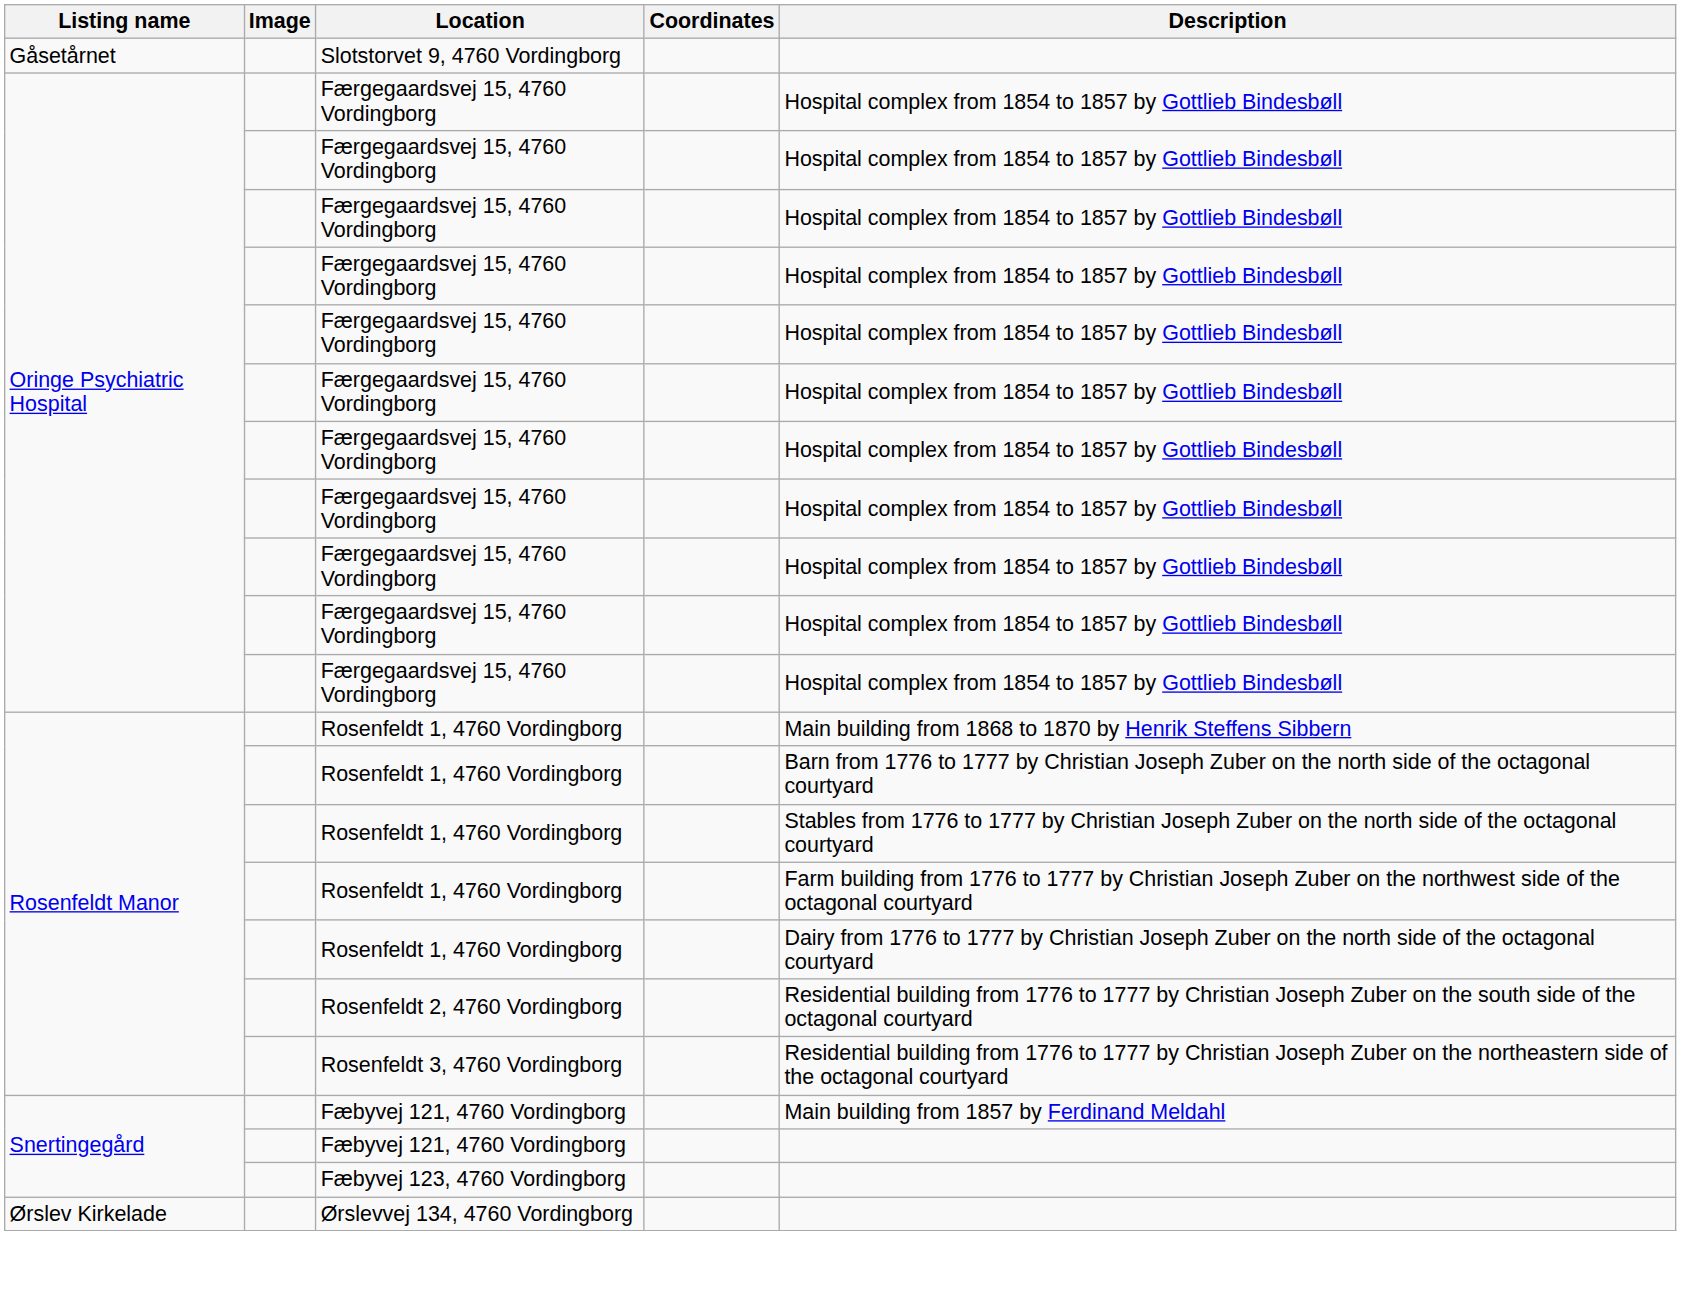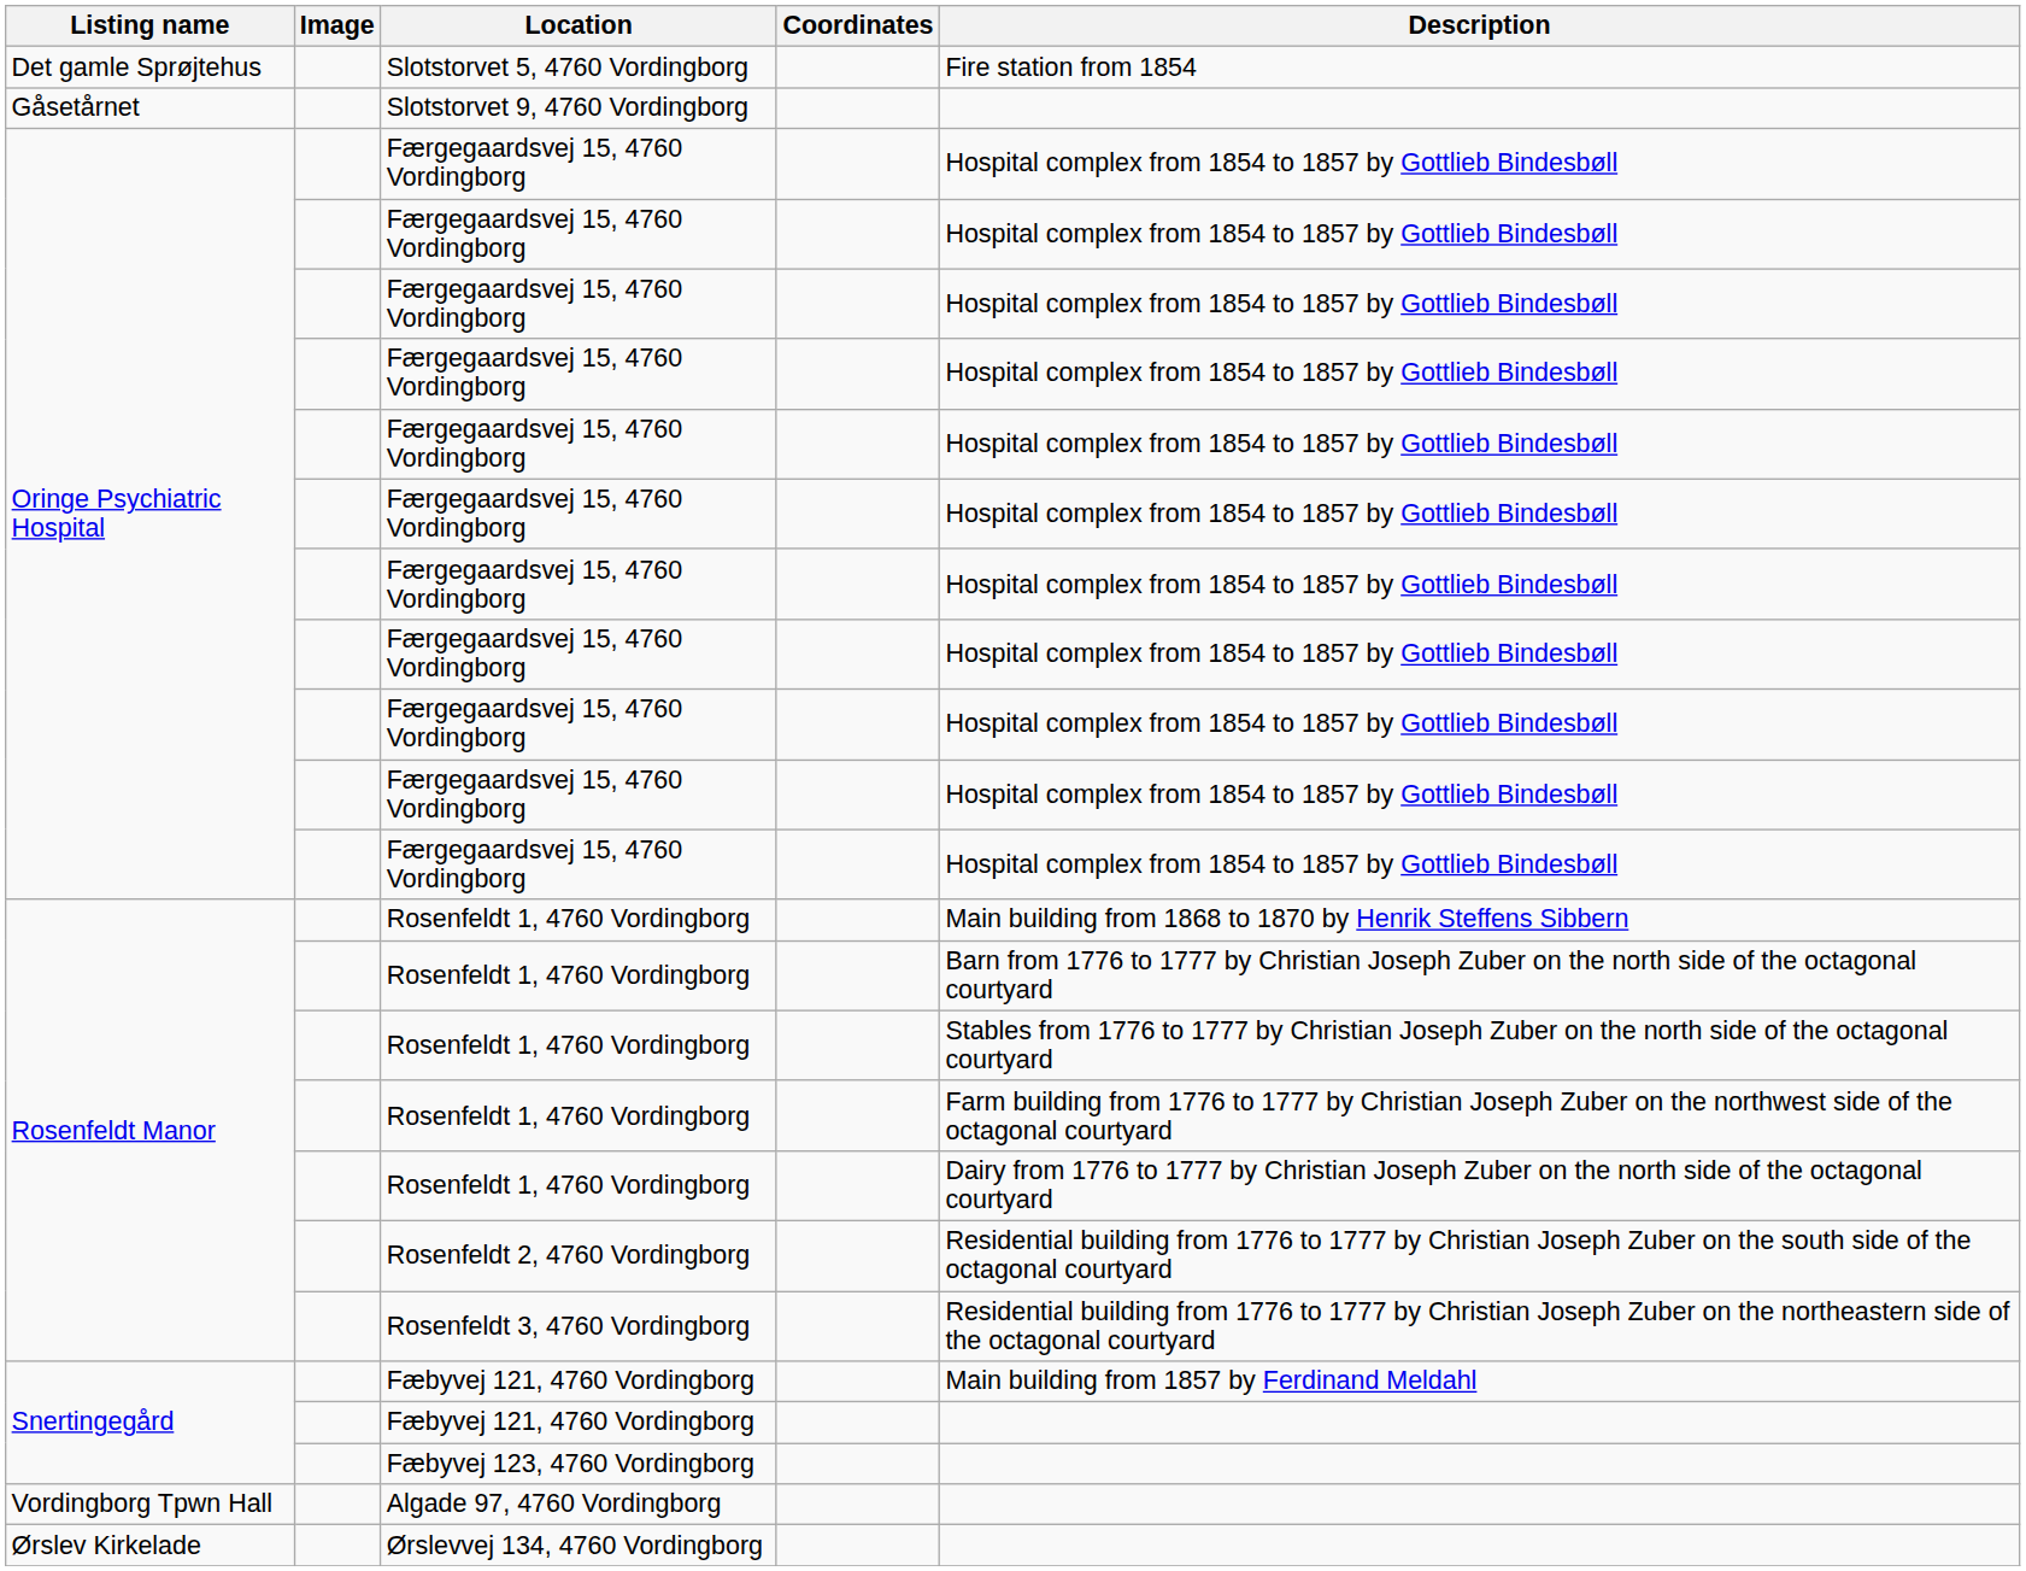+ row: Det gamle Sprøjtehus | Slotstorvet 5, 4760 Vordingborg | Fire station from 1854
+ row: Vordingborg Tpwn Hall | Algade 97, 4760 Vordingborg
